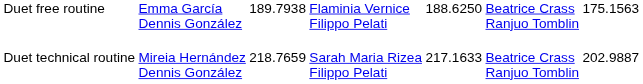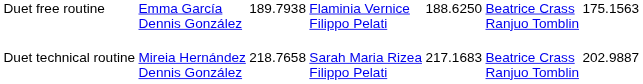Duet technical routine | column 3: 218.7659 -> 218.7658
Duet technical routine | column 5: 217.1633 -> 217.1683
